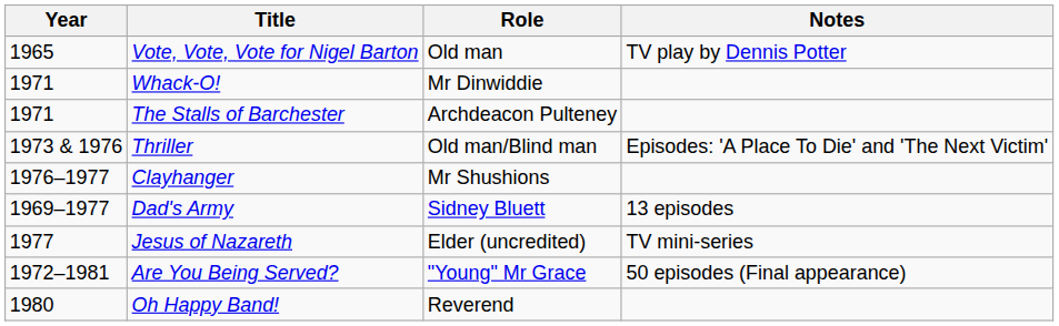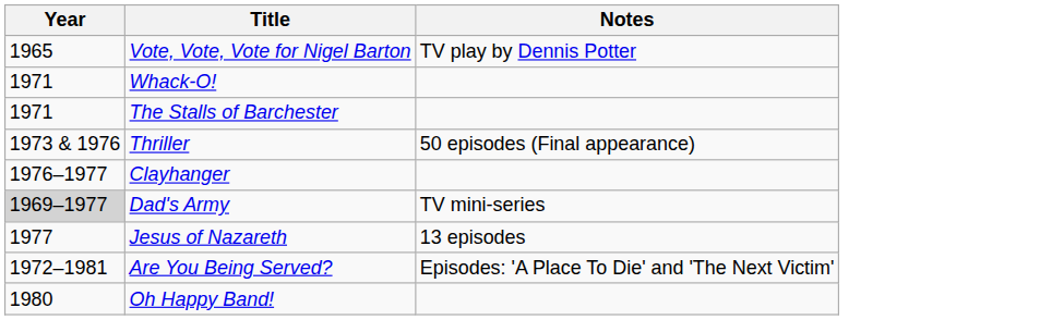- column: Role | Old man | Mr Dinwiddie | Archdeacon Pulteney | Old man/Blind man | Mr Shushions | Sidney Bluett | Elder (uncredited) | "Young" Mr Grace | Reverend
Thriller | Notes: Episodes: 'A Place To Die' and 'The Next Victim' -> 50 episodes (Final appearance)
Dad's Army | Year: no background -> lightgrey background
Dad's Army | Notes: 13 episodes -> TV mini-series
Jesus of Nazareth | Notes: TV mini-series -> 13 episodes
Are You Being Served? | Notes: 50 episodes (Final appearance) -> Episodes: 'A Place To Die' and 'The Next Victim'
